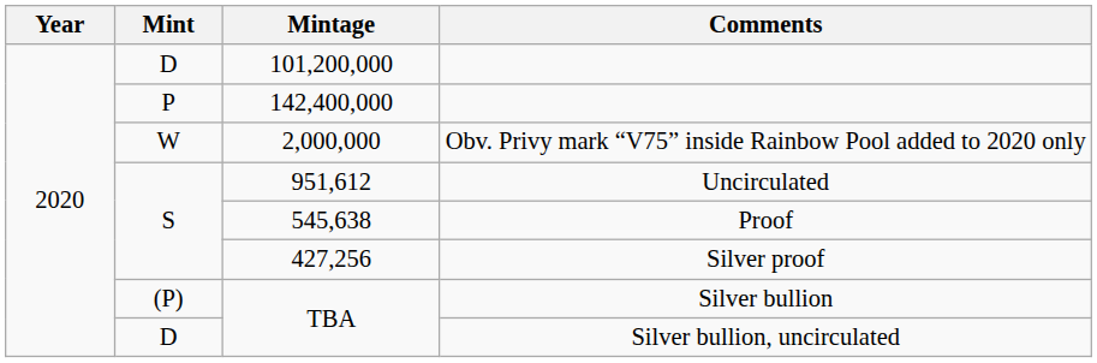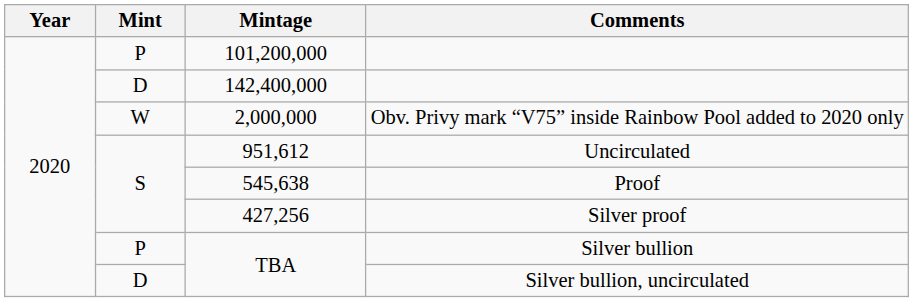101,200,000 | Mint: D -> P
142,400,000 | Mint: P -> D
TBA / Silver bullion | Mint: (P) -> P
